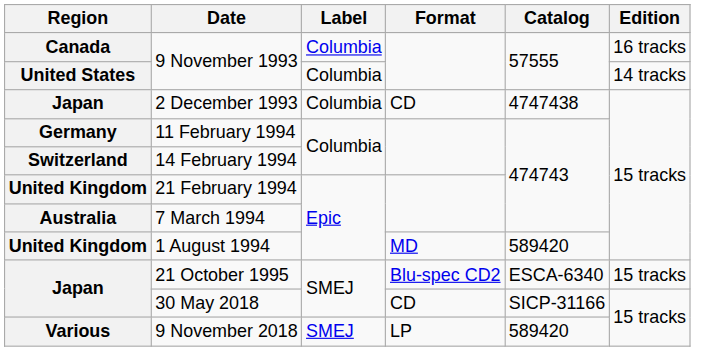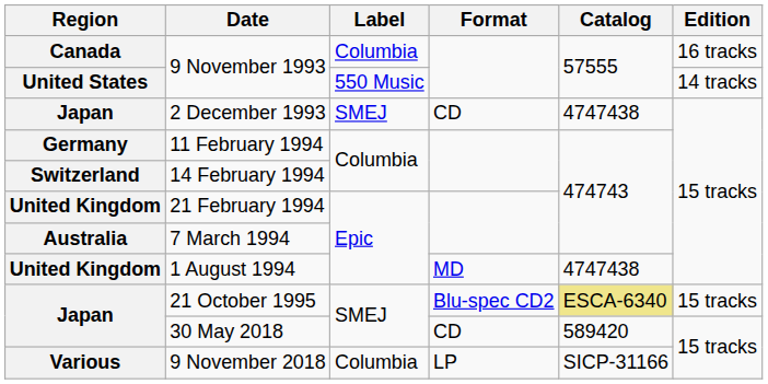United States / 9 November 1993 | Label: Columbia -> 550 Music
2 December 1993 | Label: Columbia -> SMEJ
1 August 1994 | Catalog: 589420 -> 4747438
21 October 1995 | Catalog: no background -> khaki background
30 May 2018 | Catalog: SICP-31166 -> 589420
9 November 2018 | Label: SMEJ -> Columbia
9 November 2018 | Catalog: 589420 -> SICP-31166
